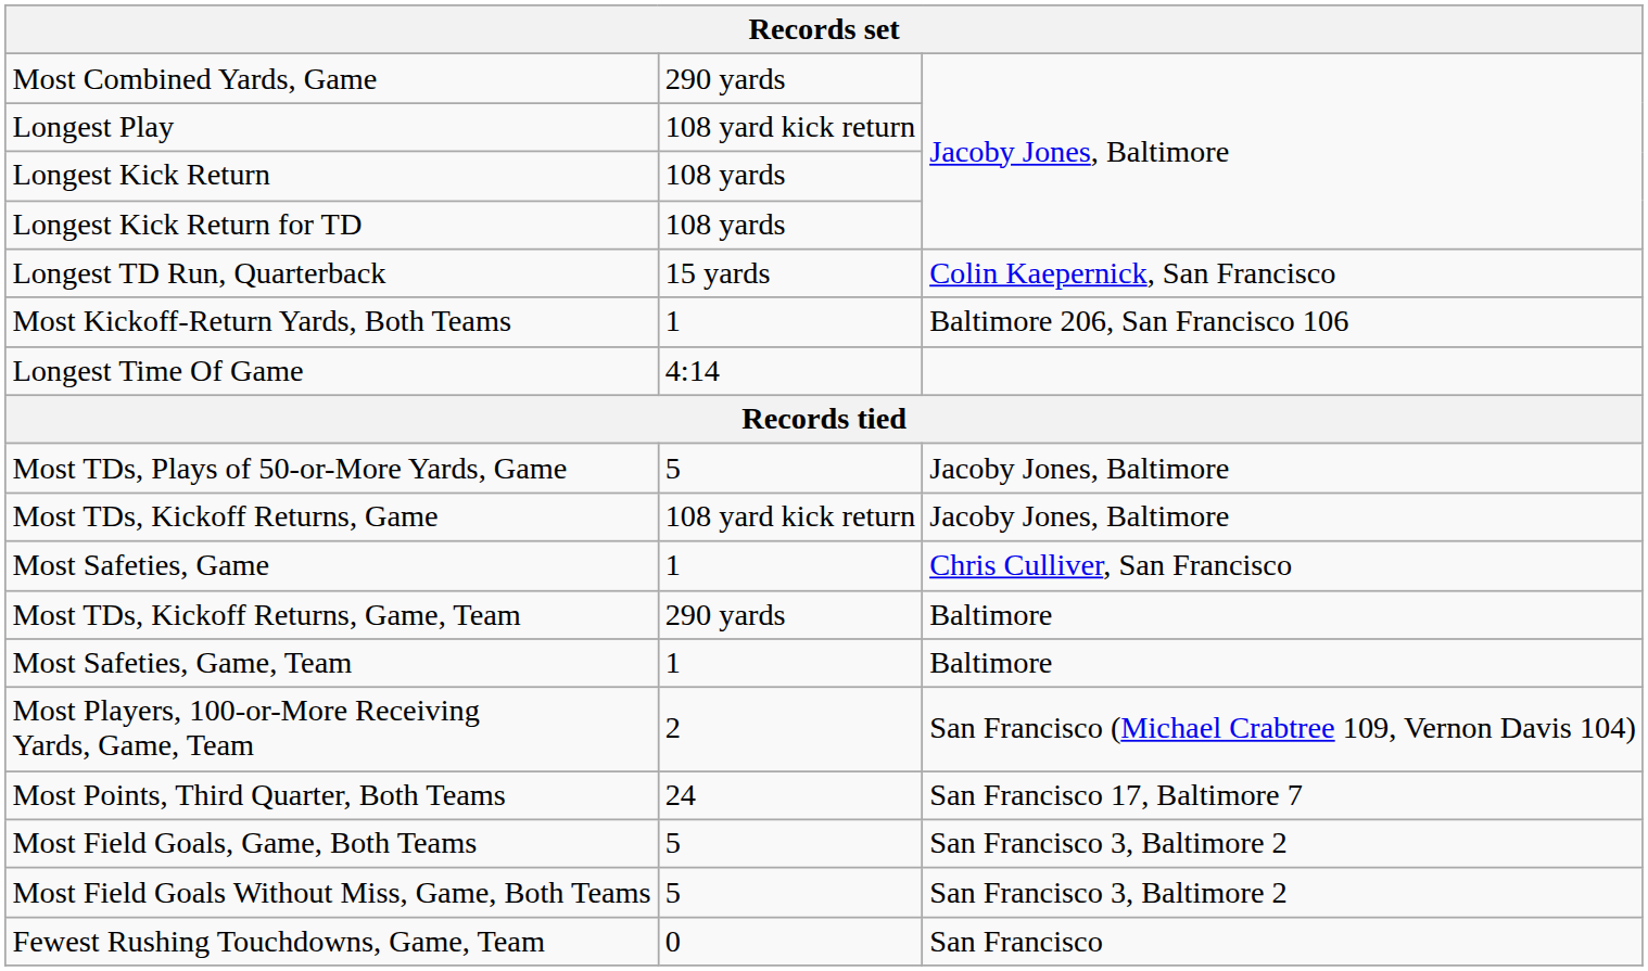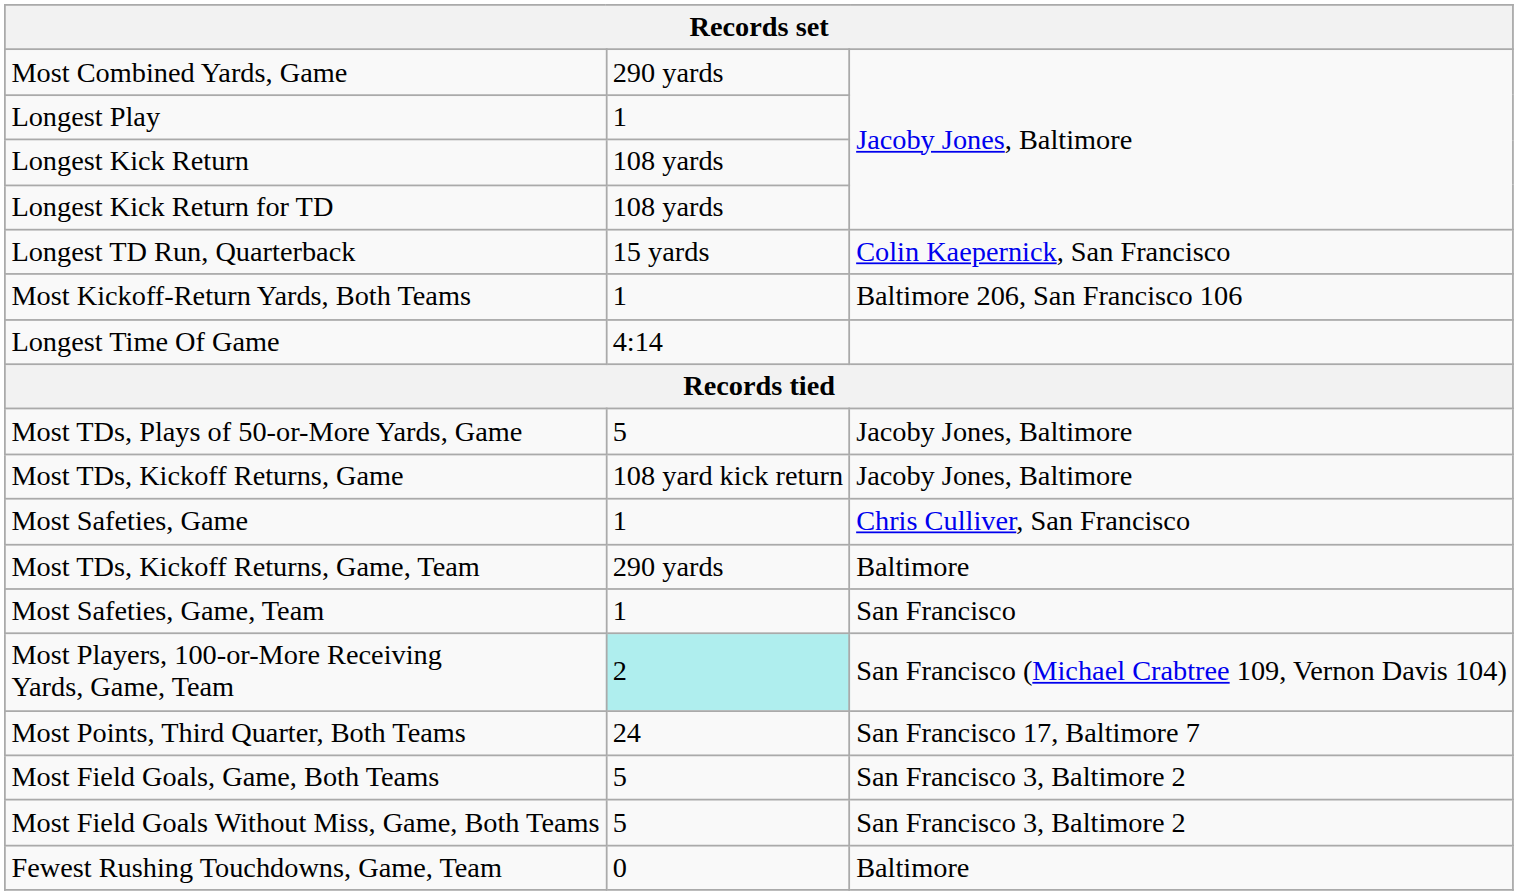Longest Play | column 2: 108 yard kick return -> 1
Most Safeties, Game, Team | column 3: Baltimore -> San Francisco
Most Players, 100-or-More Receiving Yards, Game, Team | column 2: no background -> paleturquoise background
Fewest Rushing Touchdowns, Game, Team | column 3: San Francisco -> Baltimore
